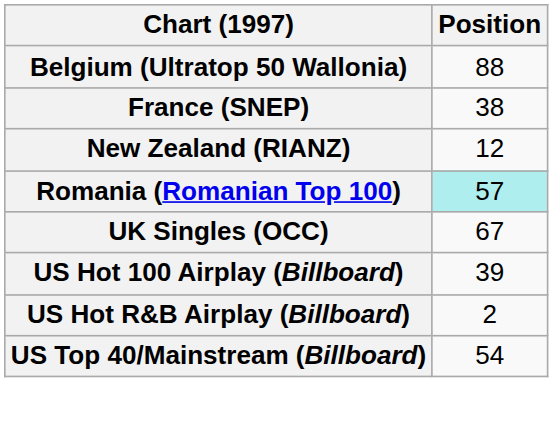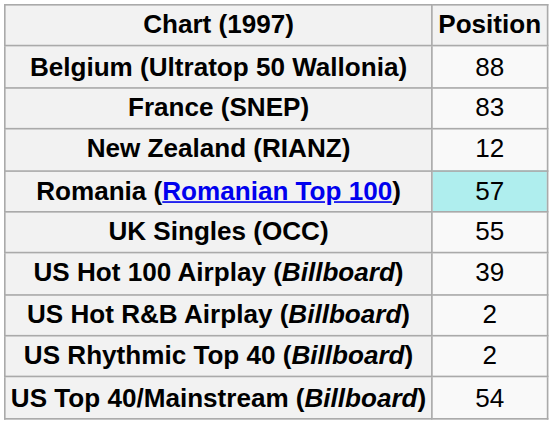France (SNEP) | Position: 38 -> 83
UK Singles (OCC) | Position: 67 -> 55
+ row: US Rhythmic Top 40 (Billboard) | 2
